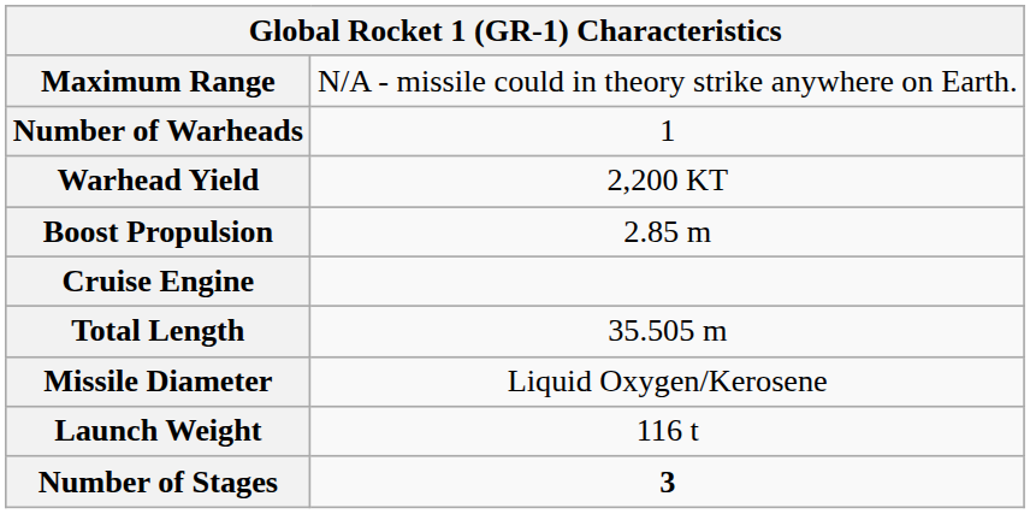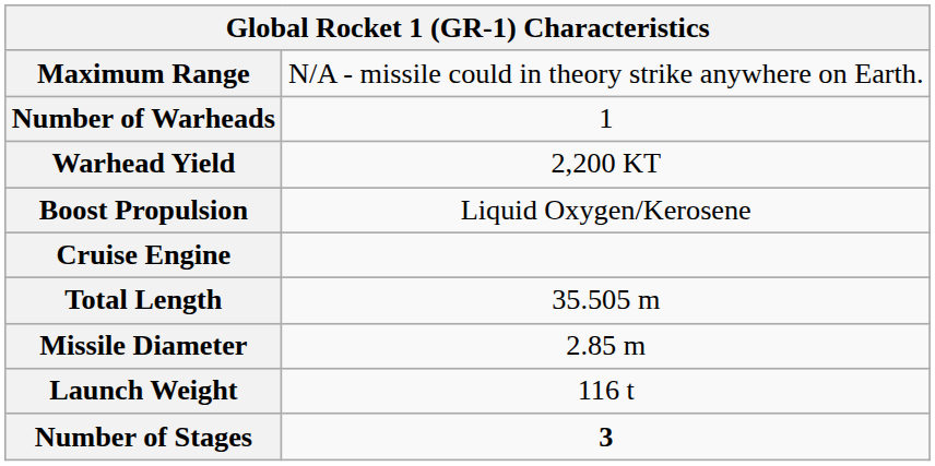Boost Propulsion | column 2: 2.85 m -> Liquid Oxygen/Kerosene
Missile Diameter | column 2: Liquid Oxygen/Kerosene -> 2.85 m
